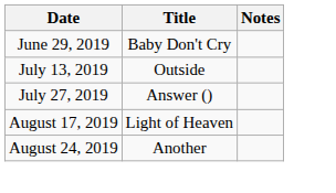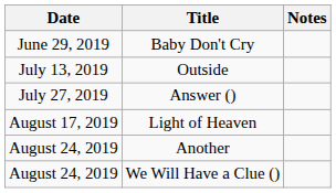+ row: August 24, 2019 | We Will Have a Clue ()
